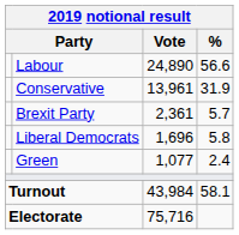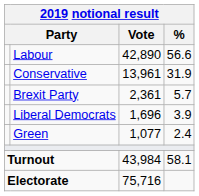Labour | Vote: 24,890 -> 42,890
Liberal Democrats | %: 5.8 -> 3.9
